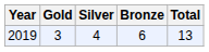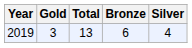columns swapped: Silver <-> Total
